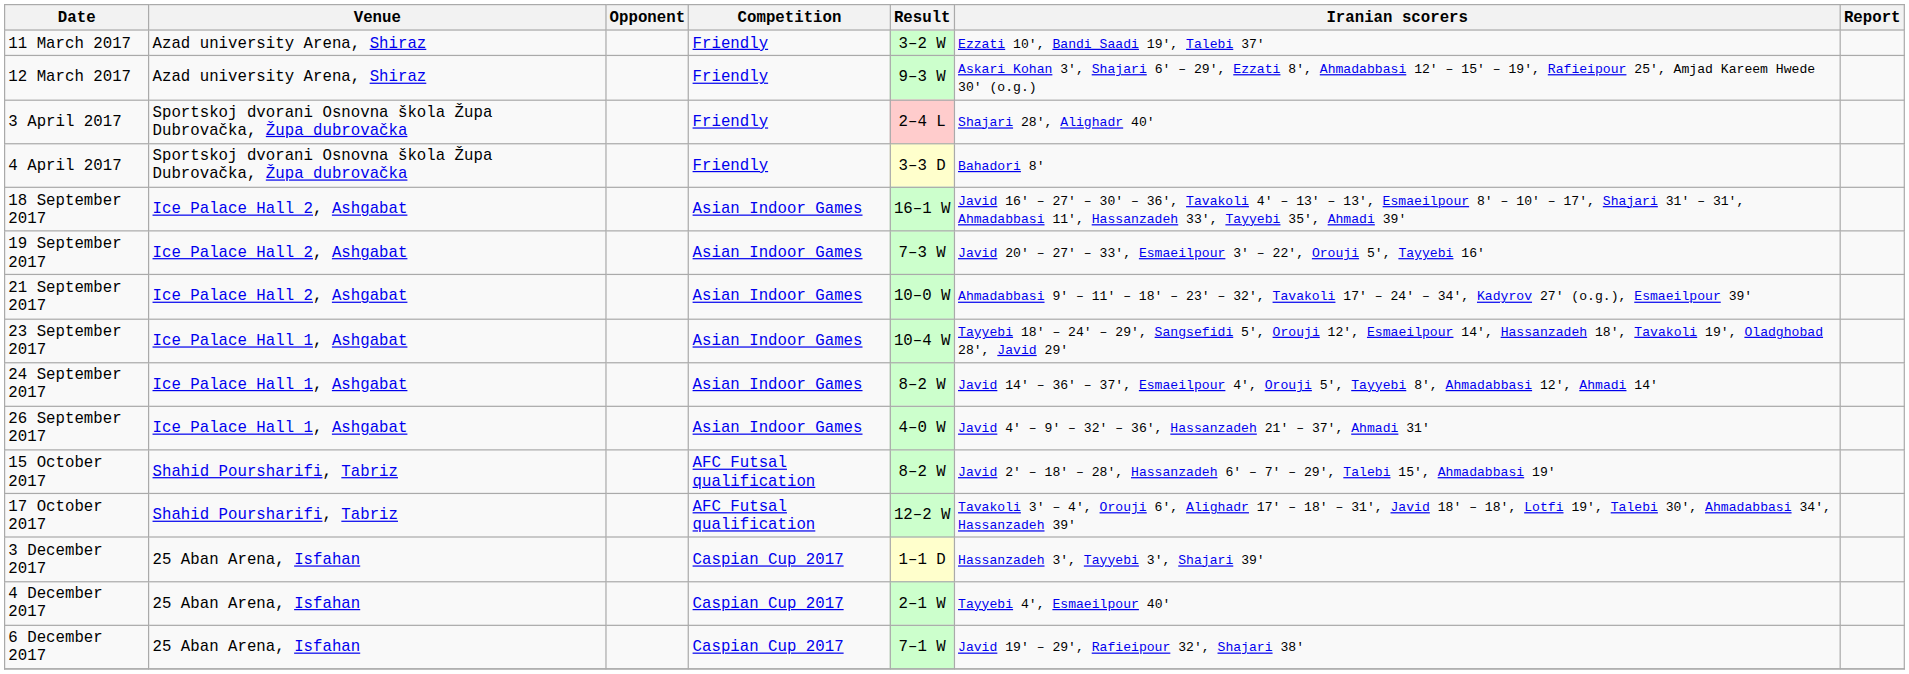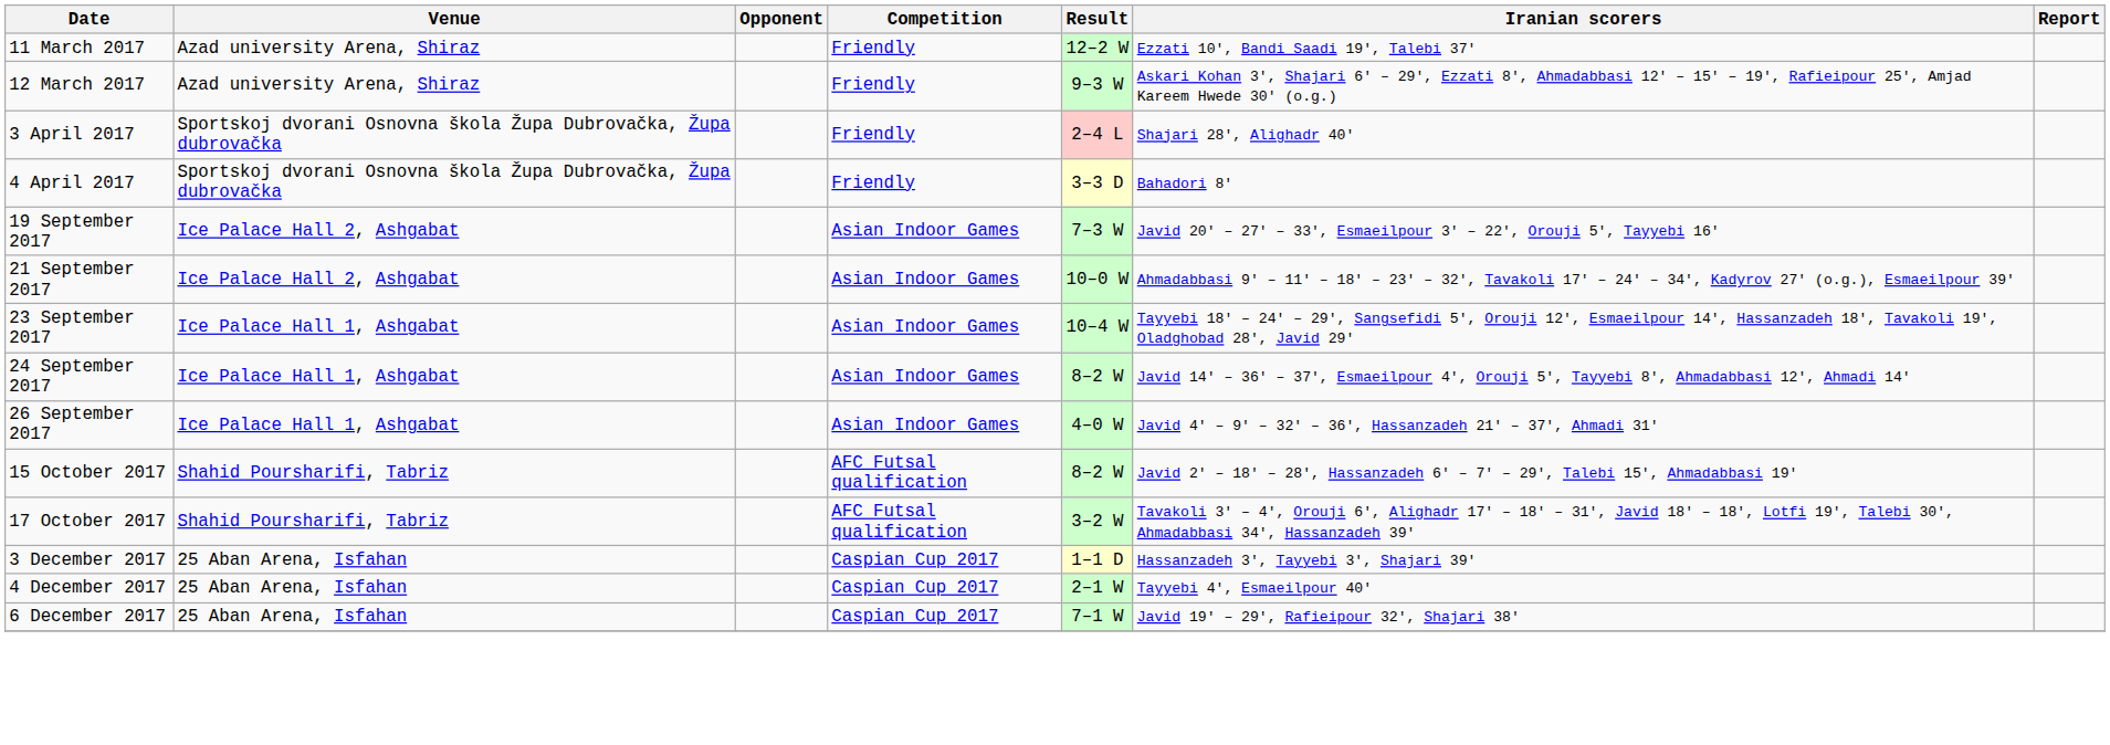11 March 2017 | Result: 3–2 W -> 12–2 W
- row: 18 September 2017 | Ice Palace Hall 2, Ashgabat | Asian Indoor Games | 16–1 W | Javid 16' – 27' – 30' – 36', Tavakoli 4' – 13' – 13', Esmaeilpour 8' – 10' – 17', Shajari 31' – 31', Ahmadabbasi 11', Hassanzadeh 33', Tayyebi 35', Ahmadi 39'
17 October 2017 | Result: 12–2 W -> 3–2 W
